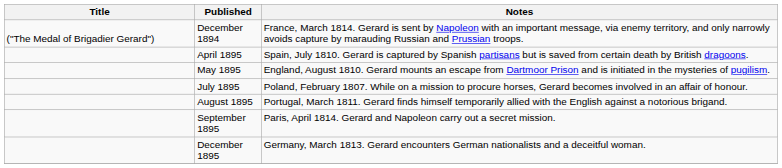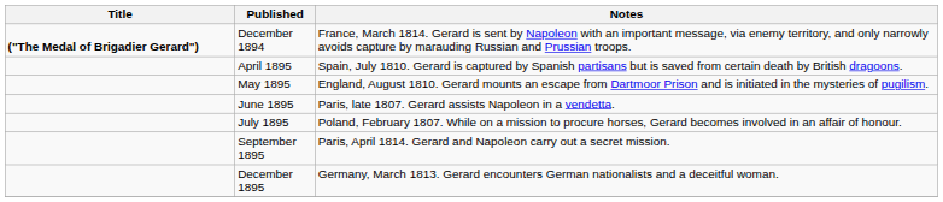December 1894 | Title: normal -> bold
+ row: June 1895 | Paris, late 1807. Gerard assists Napoleon in a vendetta.
- row: August 1895 | Portugal, March 1811. Gerard finds himself temporarily allied with the English against a notorious brigand.
